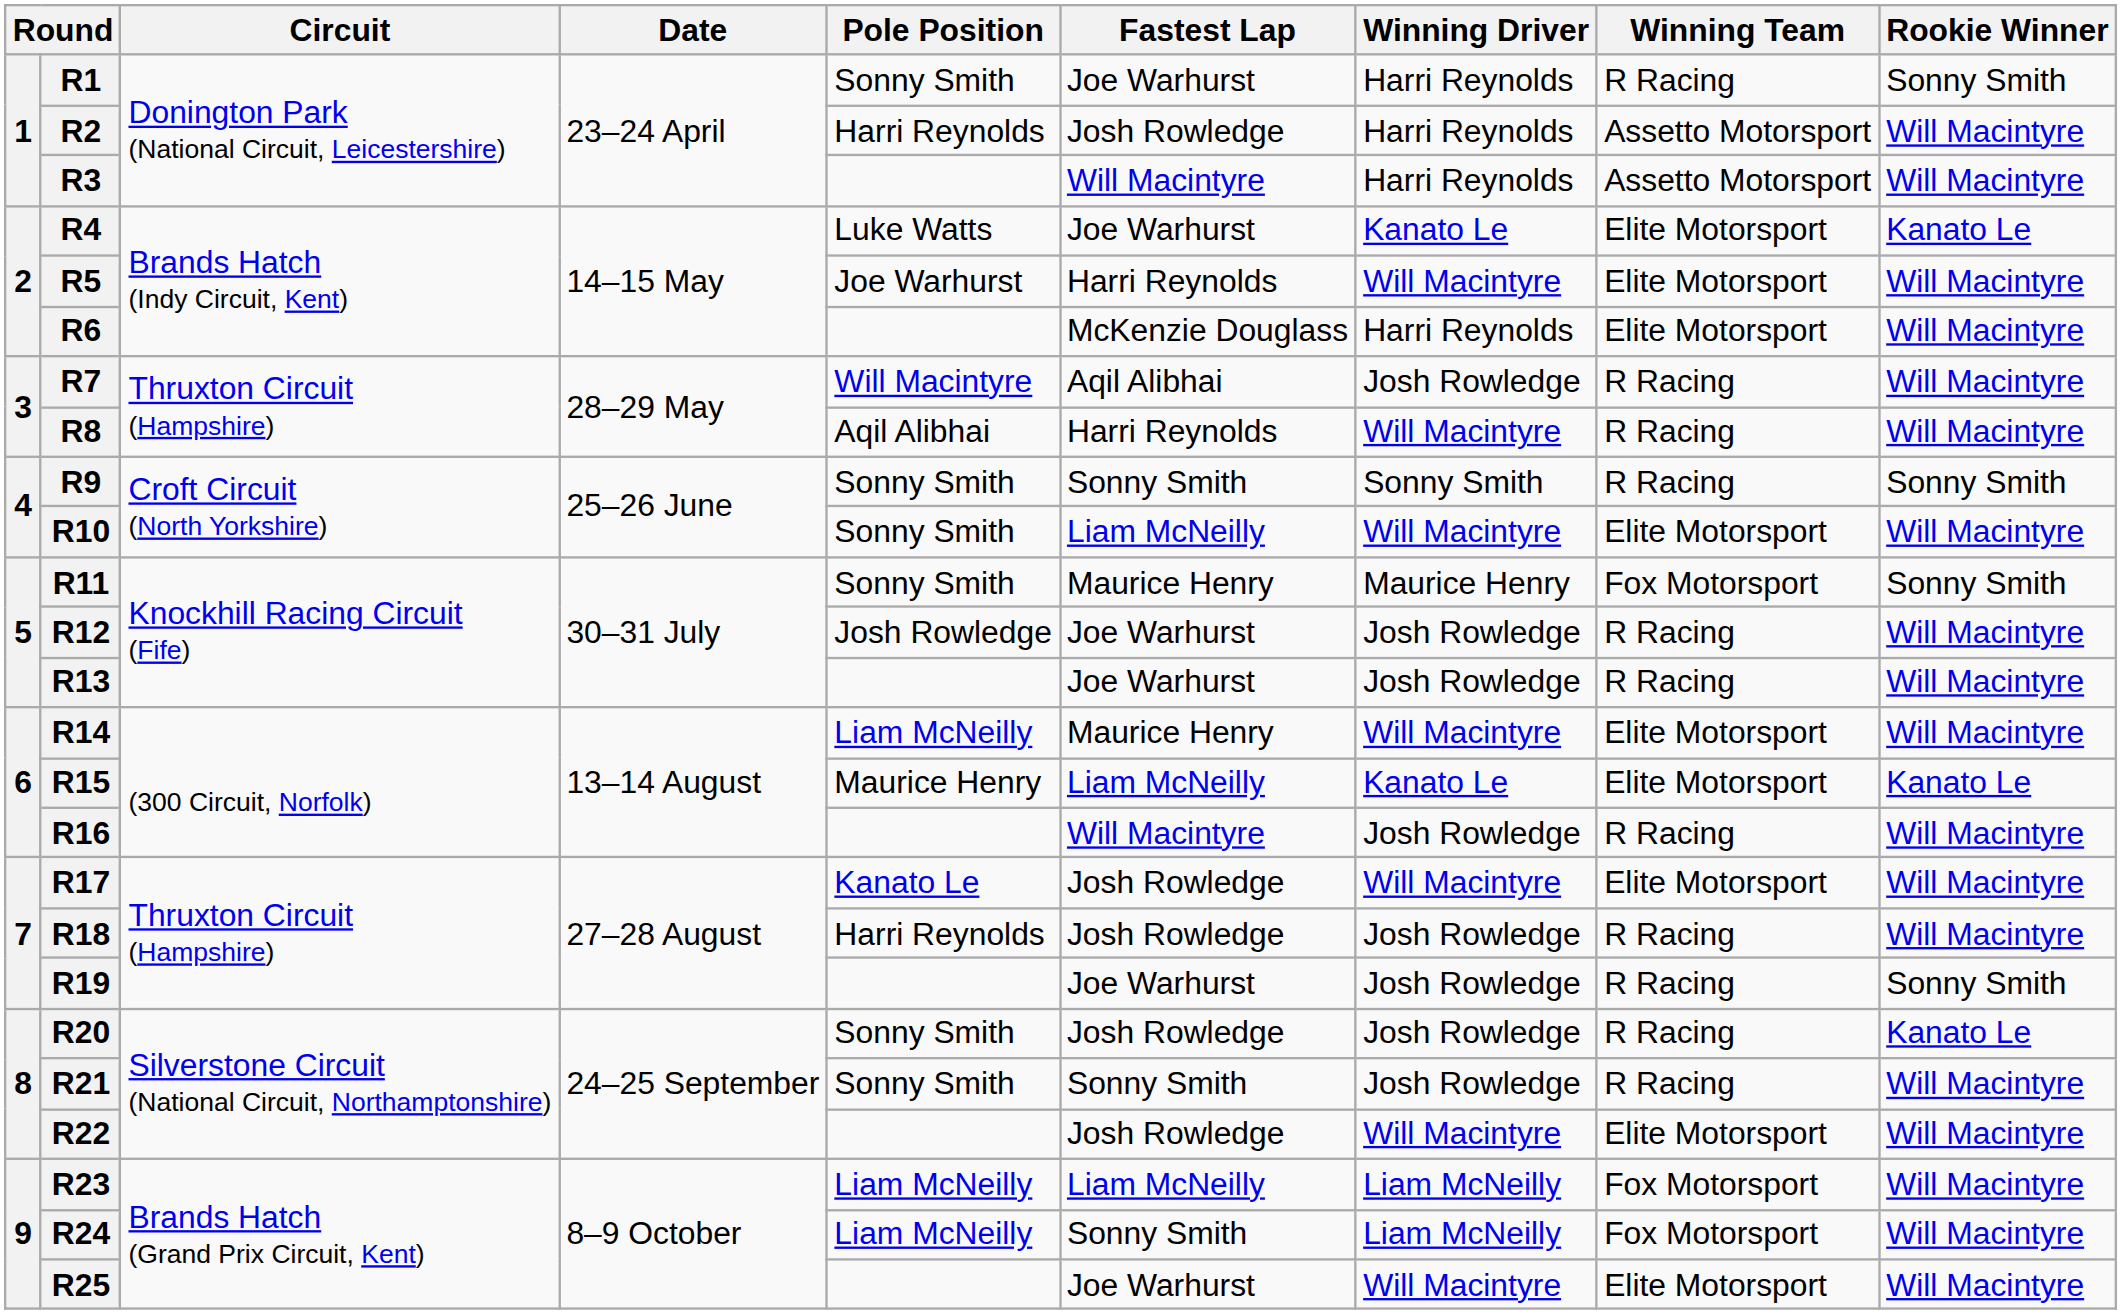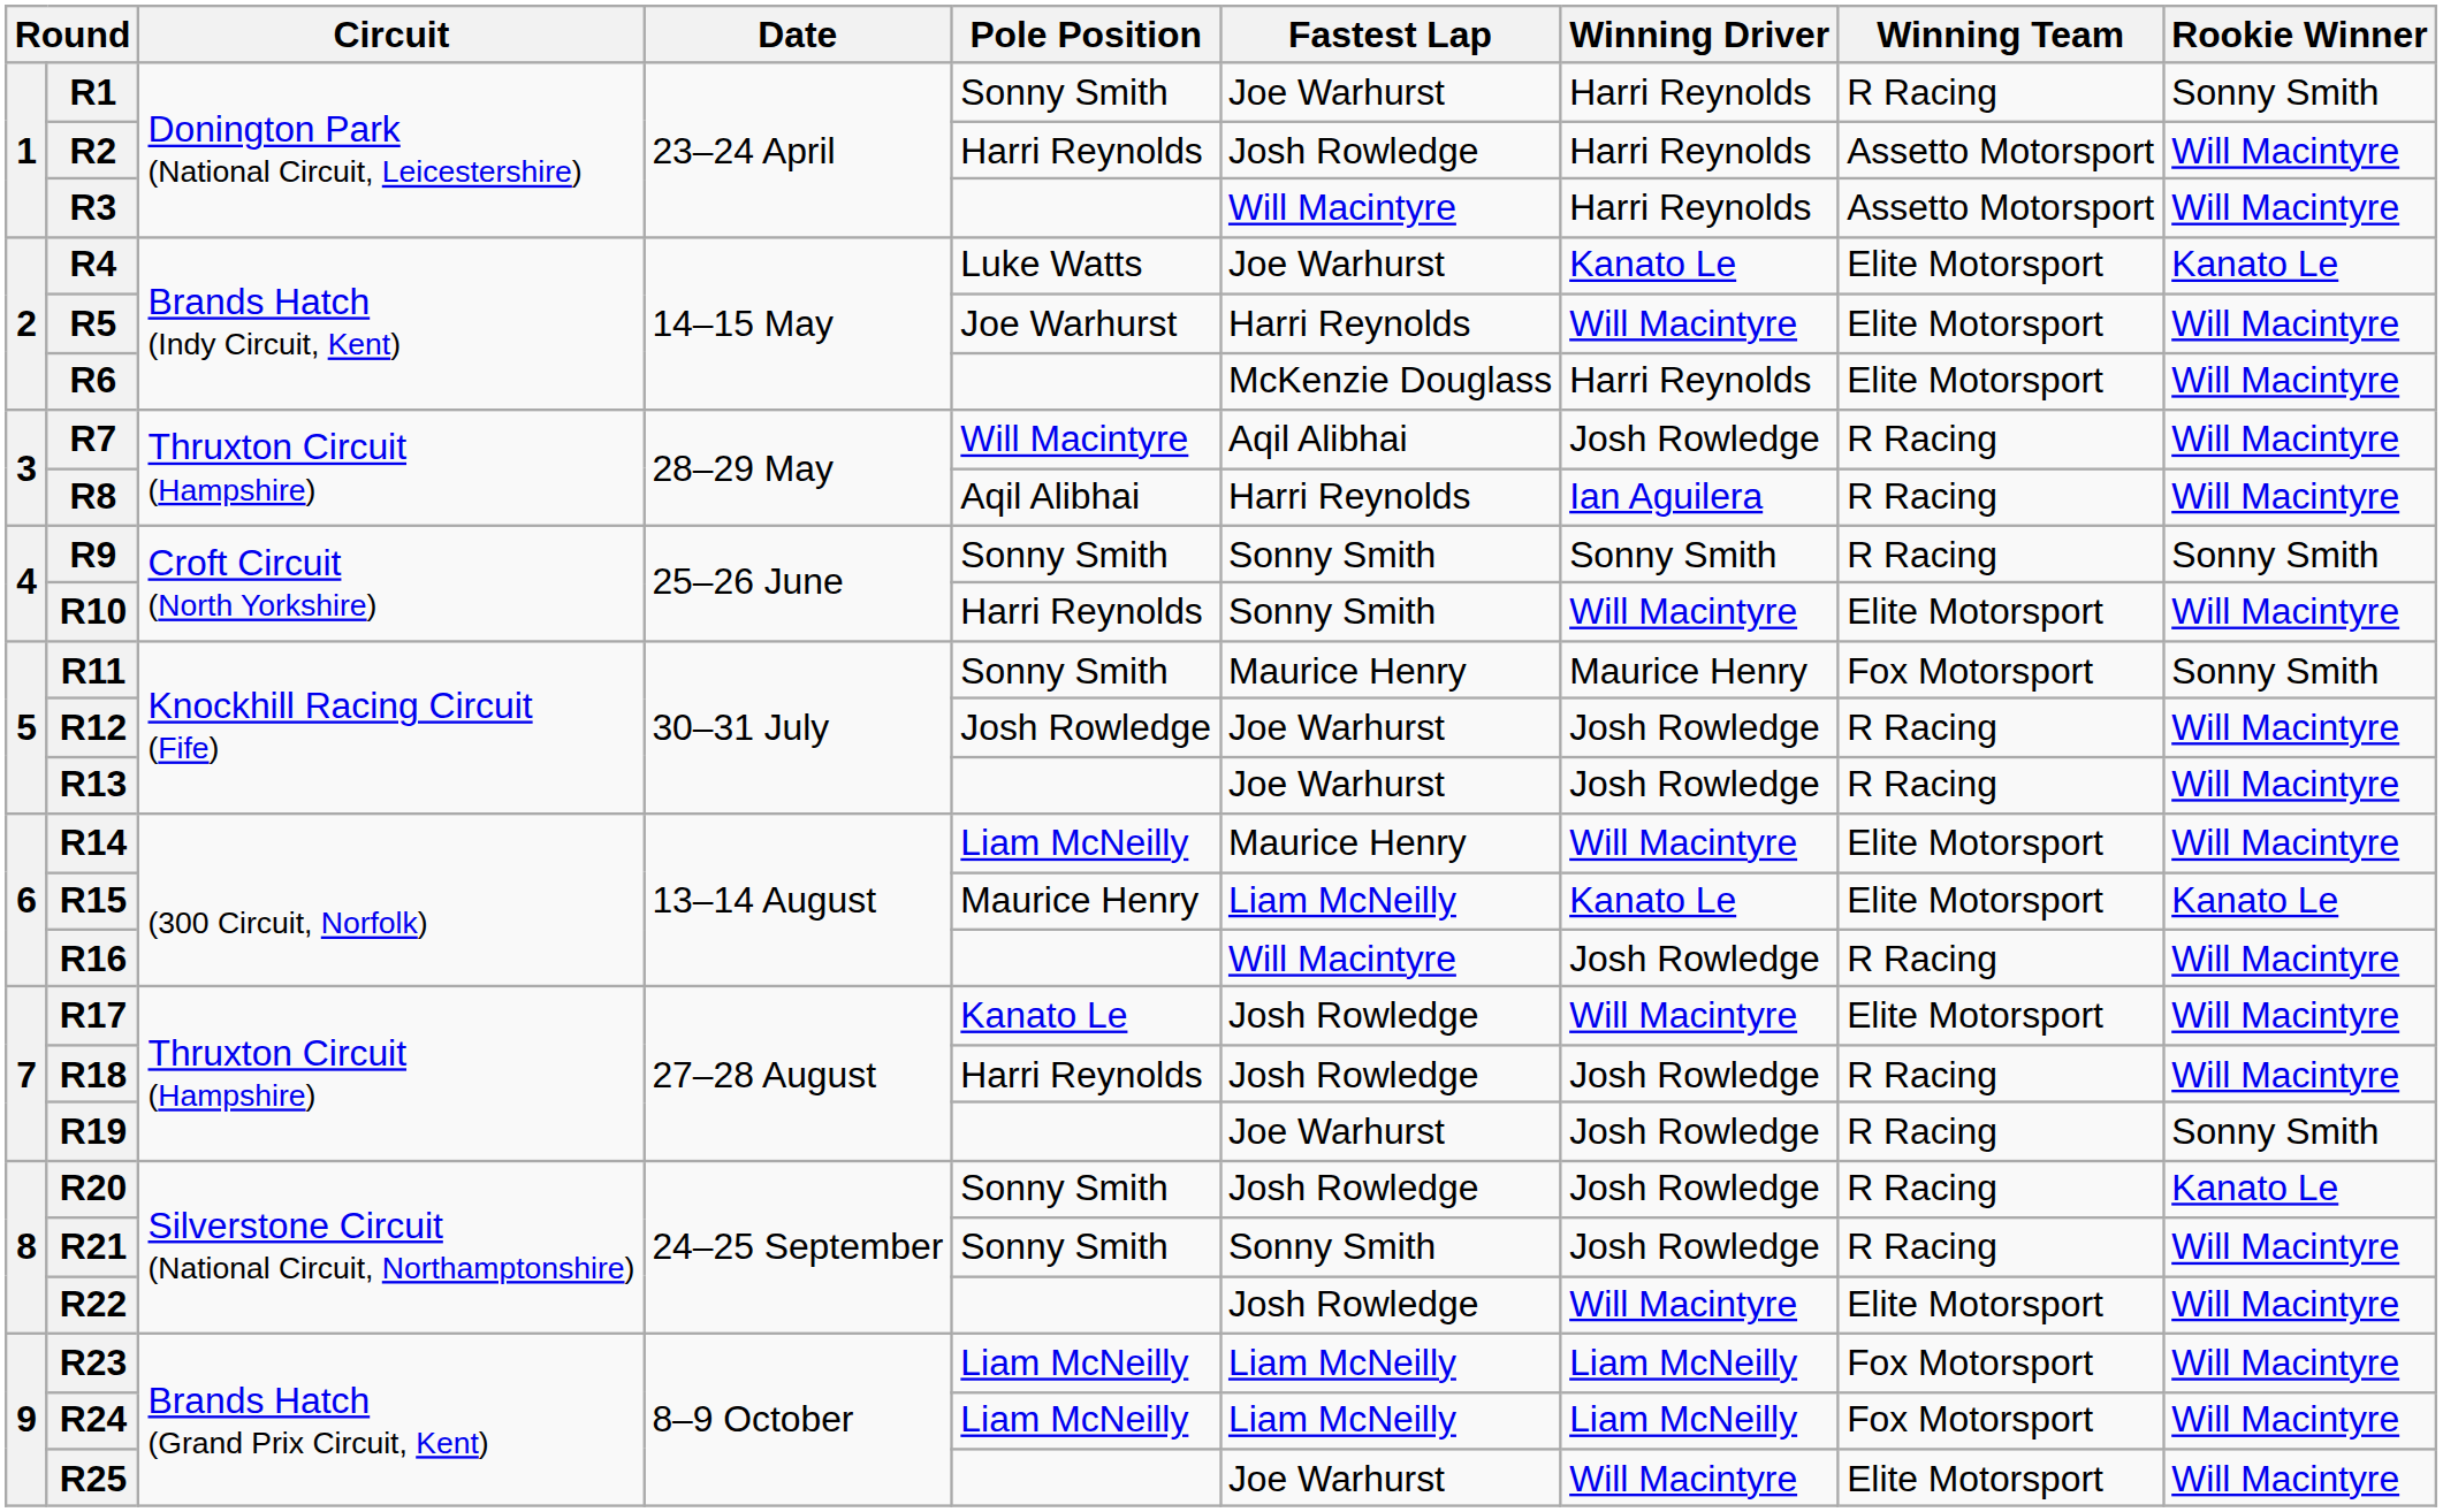R8 | Winning Driver: Will Macintyre -> Ian Aguilera
R10 | Pole Position: Sonny Smith -> Harri Reynolds
R10 | Fastest Lap: Liam McNeilly -> Sonny Smith
R24 | Fastest Lap: Sonny Smith -> Liam McNeilly
